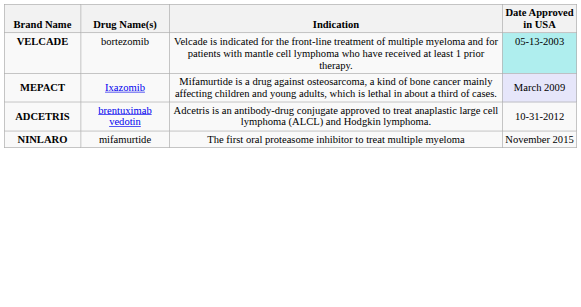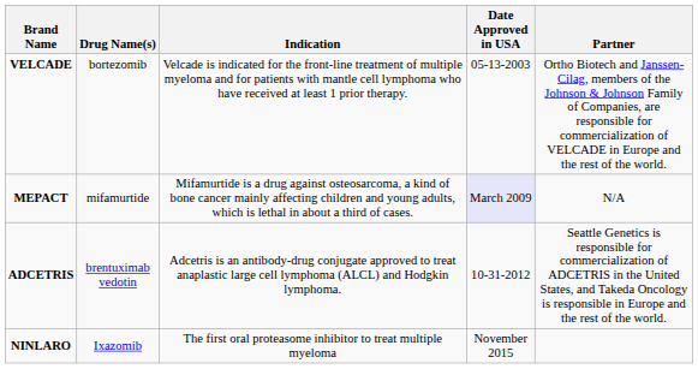+ column: Partner | Ortho Biotech and Janssen-Cilag, members of the Johnson & Johnson Family of Companies, are responsible for commercialization of VELCADE in Europe and the rest of the world. | N/A | Seattle Genetics is responsible for commercialization of ADCETRIS in the United States, and Takeda Oncology is responsible in Europe and the rest of the world.
VELCADE | Date Approved in USA: paleturquoise background -> no background
MEPACT | Drug Name(s): Ixazomib -> mifamurtide
NINLARO | Drug Name(s): mifamurtide -> Ixazomib
